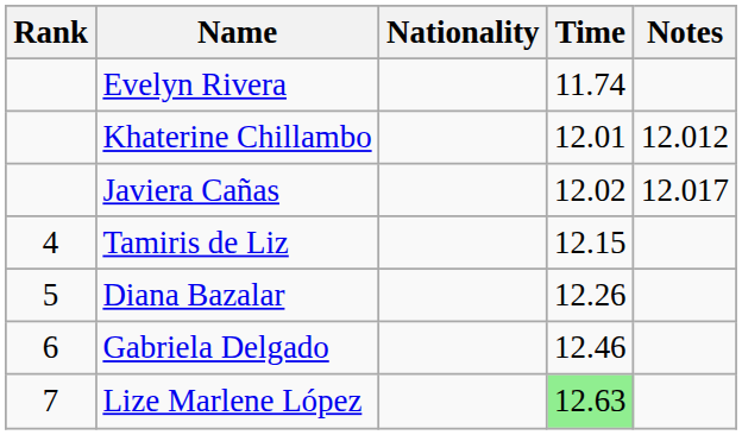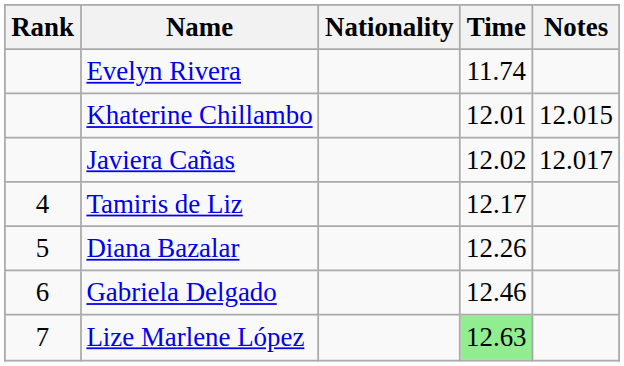Khaterine Chillambo | Notes: 12.012 -> 12.015
Tamiris de Liz | Time: 12.15 -> 12.17
